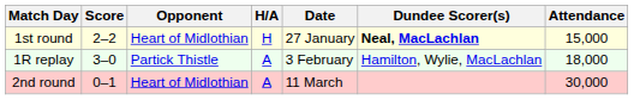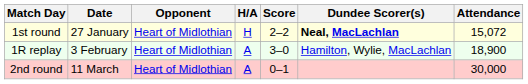columns swapped: Date <-> Score
1st round | Attendance: 15,000 -> 15,072
1R replay | Opponent: Partick Thistle -> Heart of Midlothian
1R replay | Attendance: 18,000 -> 18,900
